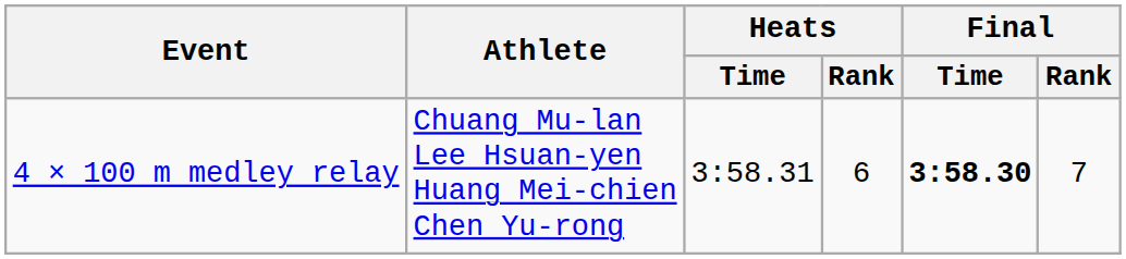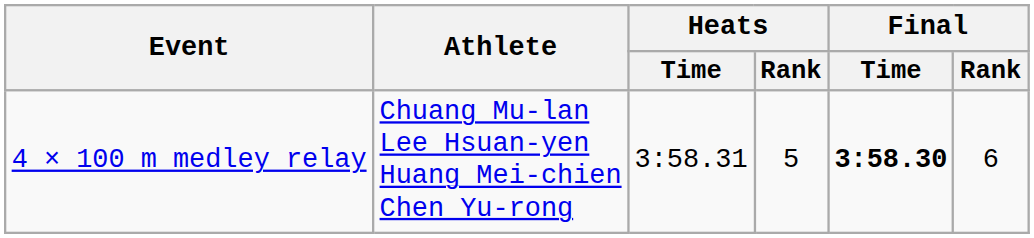4 × 100 m medley relay | Heats / Rank: 6 -> 5
4 × 100 m medley relay | Final / Rank: 7 -> 6
